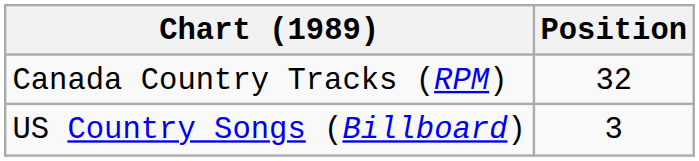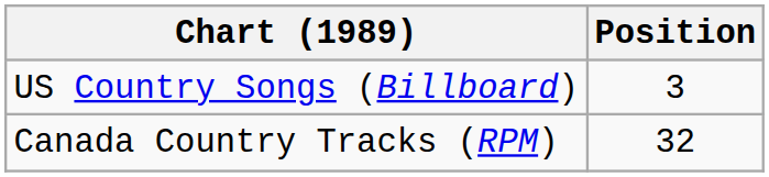rows swapped: Canada Country Tracks (RPM) <-> US Country Songs (Billboard)
